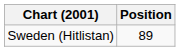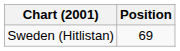Sweden (Hitlistan) | Position: 89 -> 69
